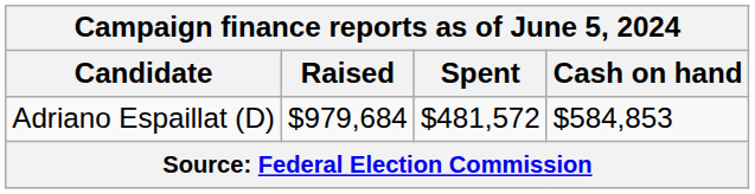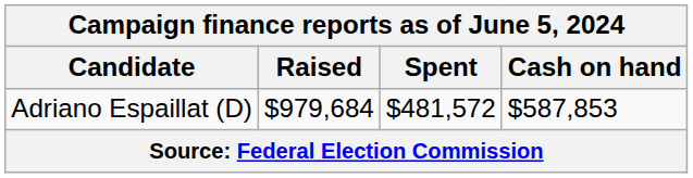Adriano Espaillat (D) | Cash on hand: $584,853 -> $587,853
